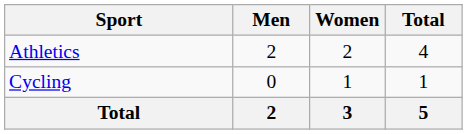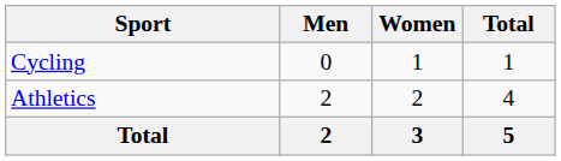rows swapped: Athletics <-> Cycling
